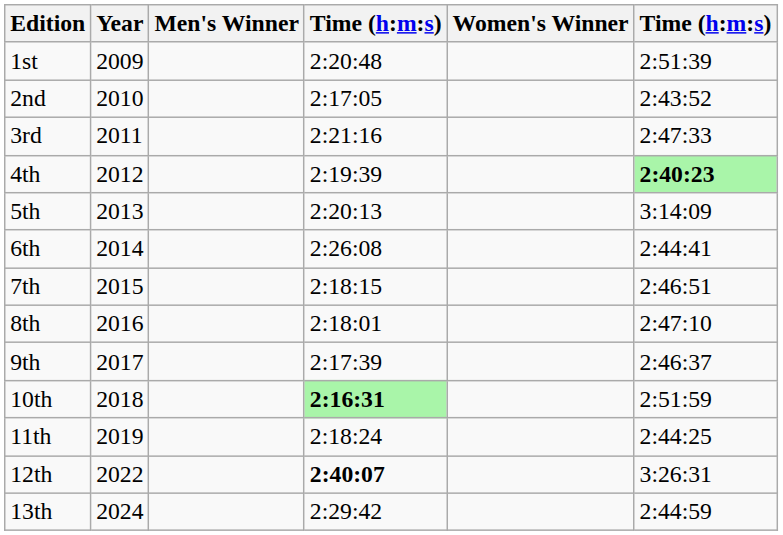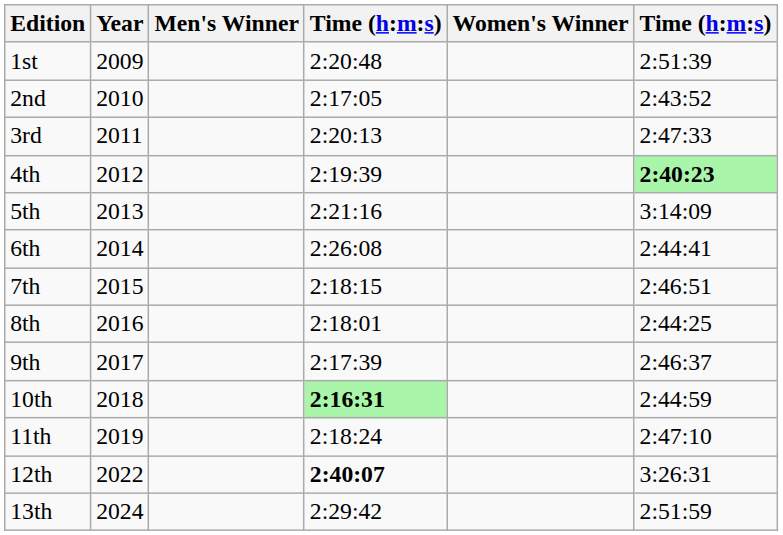3rd | column 4: 2:21:16 -> 2:20:13
5th | column 4: 2:20:13 -> 2:21:16
8th | column 6: 2:47:10 -> 2:44:25
10th | column 6: 2:51:59 -> 2:44:59
11th | column 6: 2:44:25 -> 2:47:10
13th | column 6: 2:44:59 -> 2:51:59
